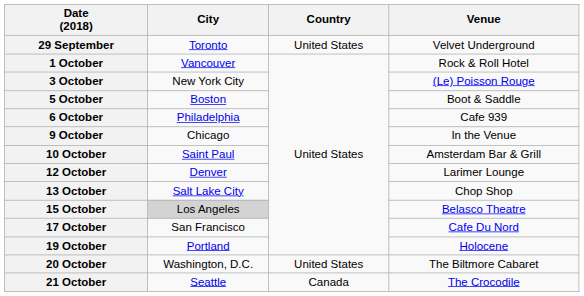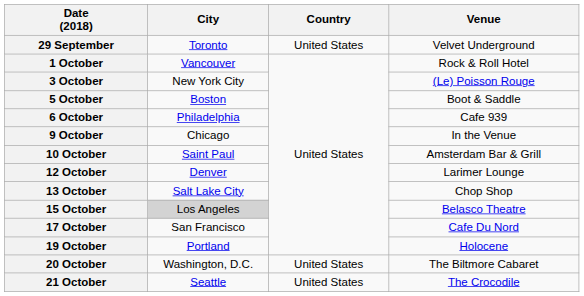21 October | Country: Canada -> United States
